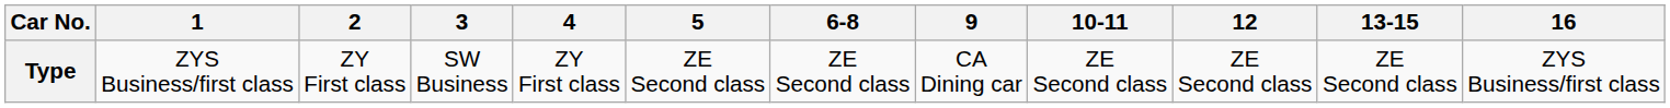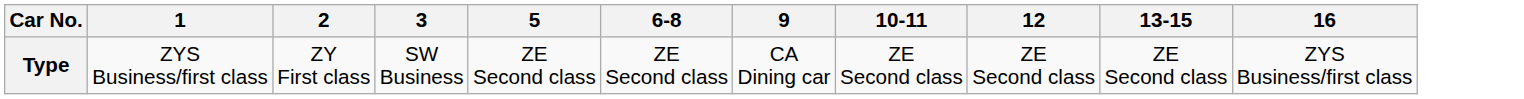- column: 4 | ZY First class
